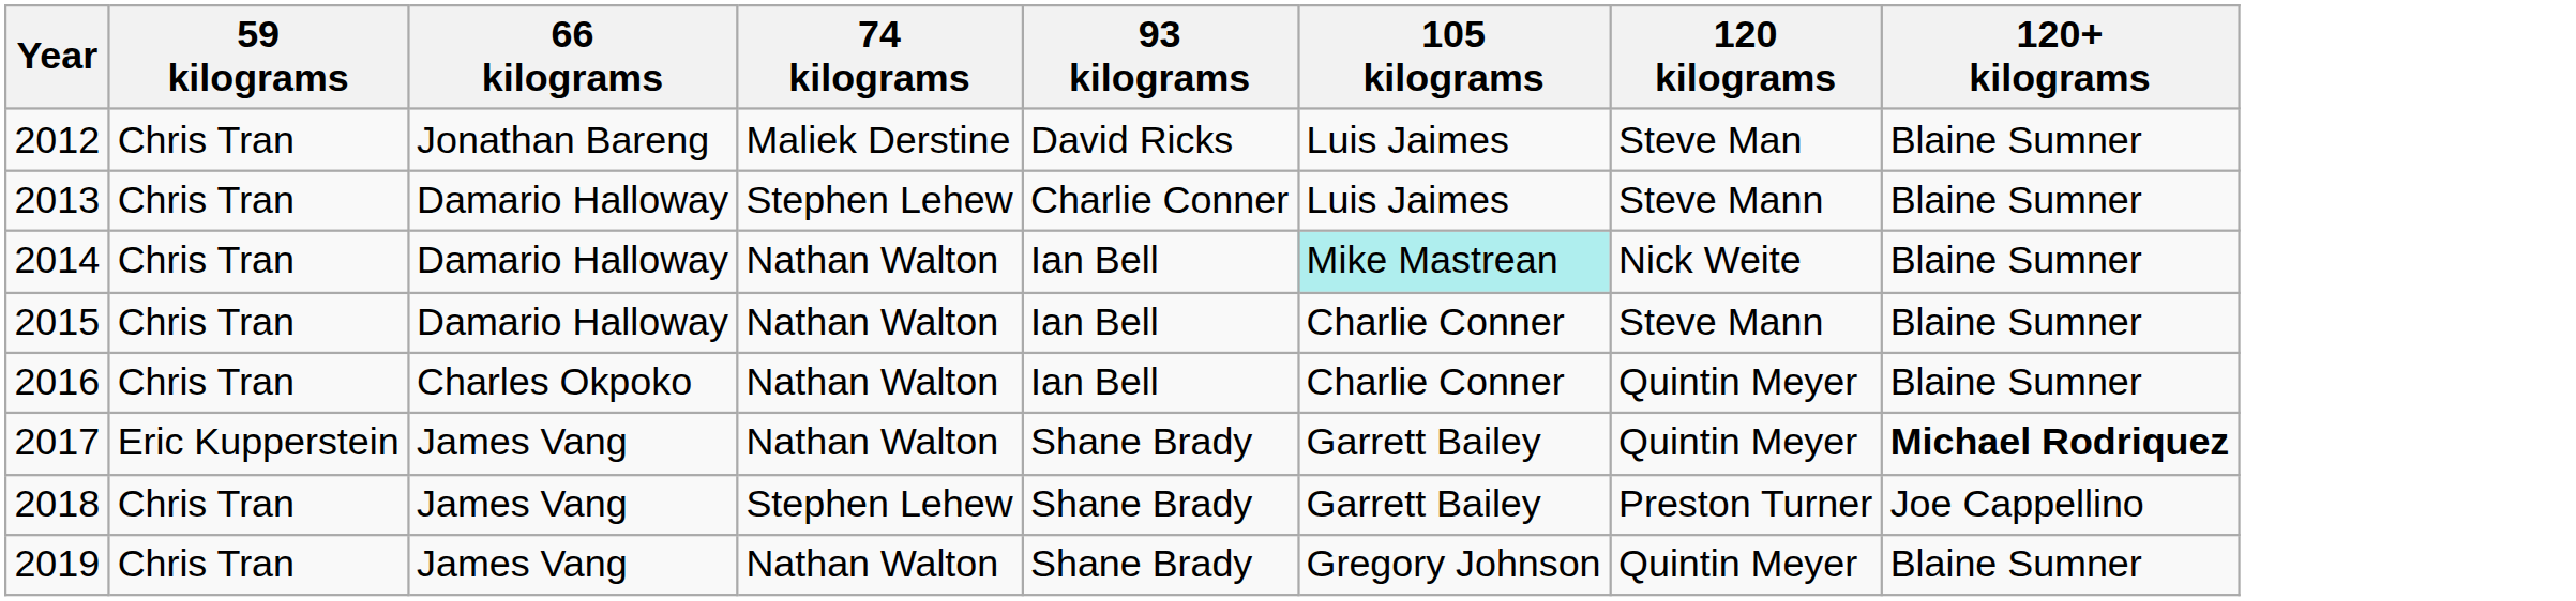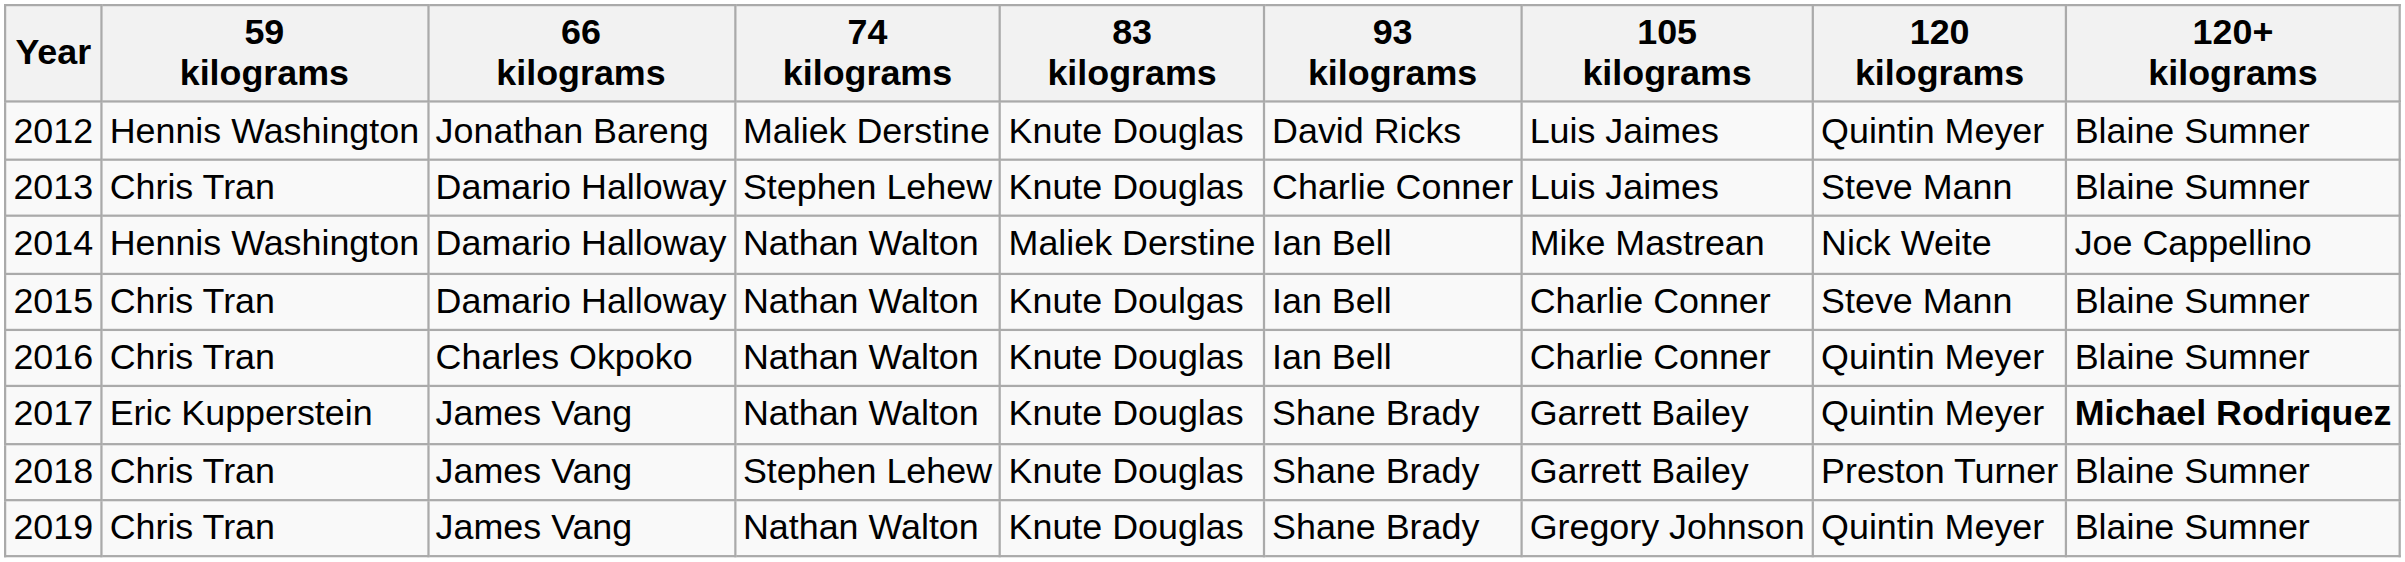+ column: 83 kilograms | Knute Douglas | Knute Douglas | Maliek Derstine | Knute Doulgas | Knute Douglas | Knute Douglas | Knute Douglas | Knute Douglas
2012 | 59 kilograms: Chris Tran -> Hennis Washington
2012 | 120 kilograms: Steve Man -> Quintin Meyer
2014 | 59 kilograms: Chris Tran -> Hennis Washington
2014 | 105 kilograms: paleturquoise background -> no background
2014 | 120+ kilograms: Blaine Sumner -> Joe Cappellino
2018 | 120+ kilograms: Joe Cappellino -> Blaine Sumner
